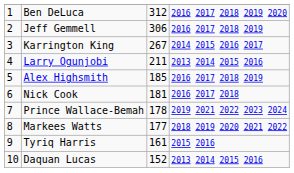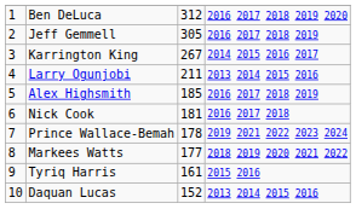Jeff Gemmell | column 3: 306 -> 305
